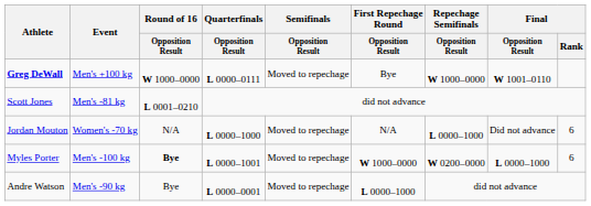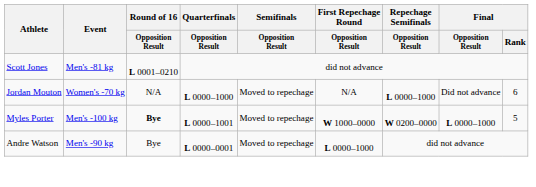- row: Greg DeWall | Men's +100 kg | W 1000–0000 | L 0000–0111 | Moved to repechage | Bye | W 1000–0000 | W 1001–0110
Myles Porter | Final / Rank: 6 -> 5
